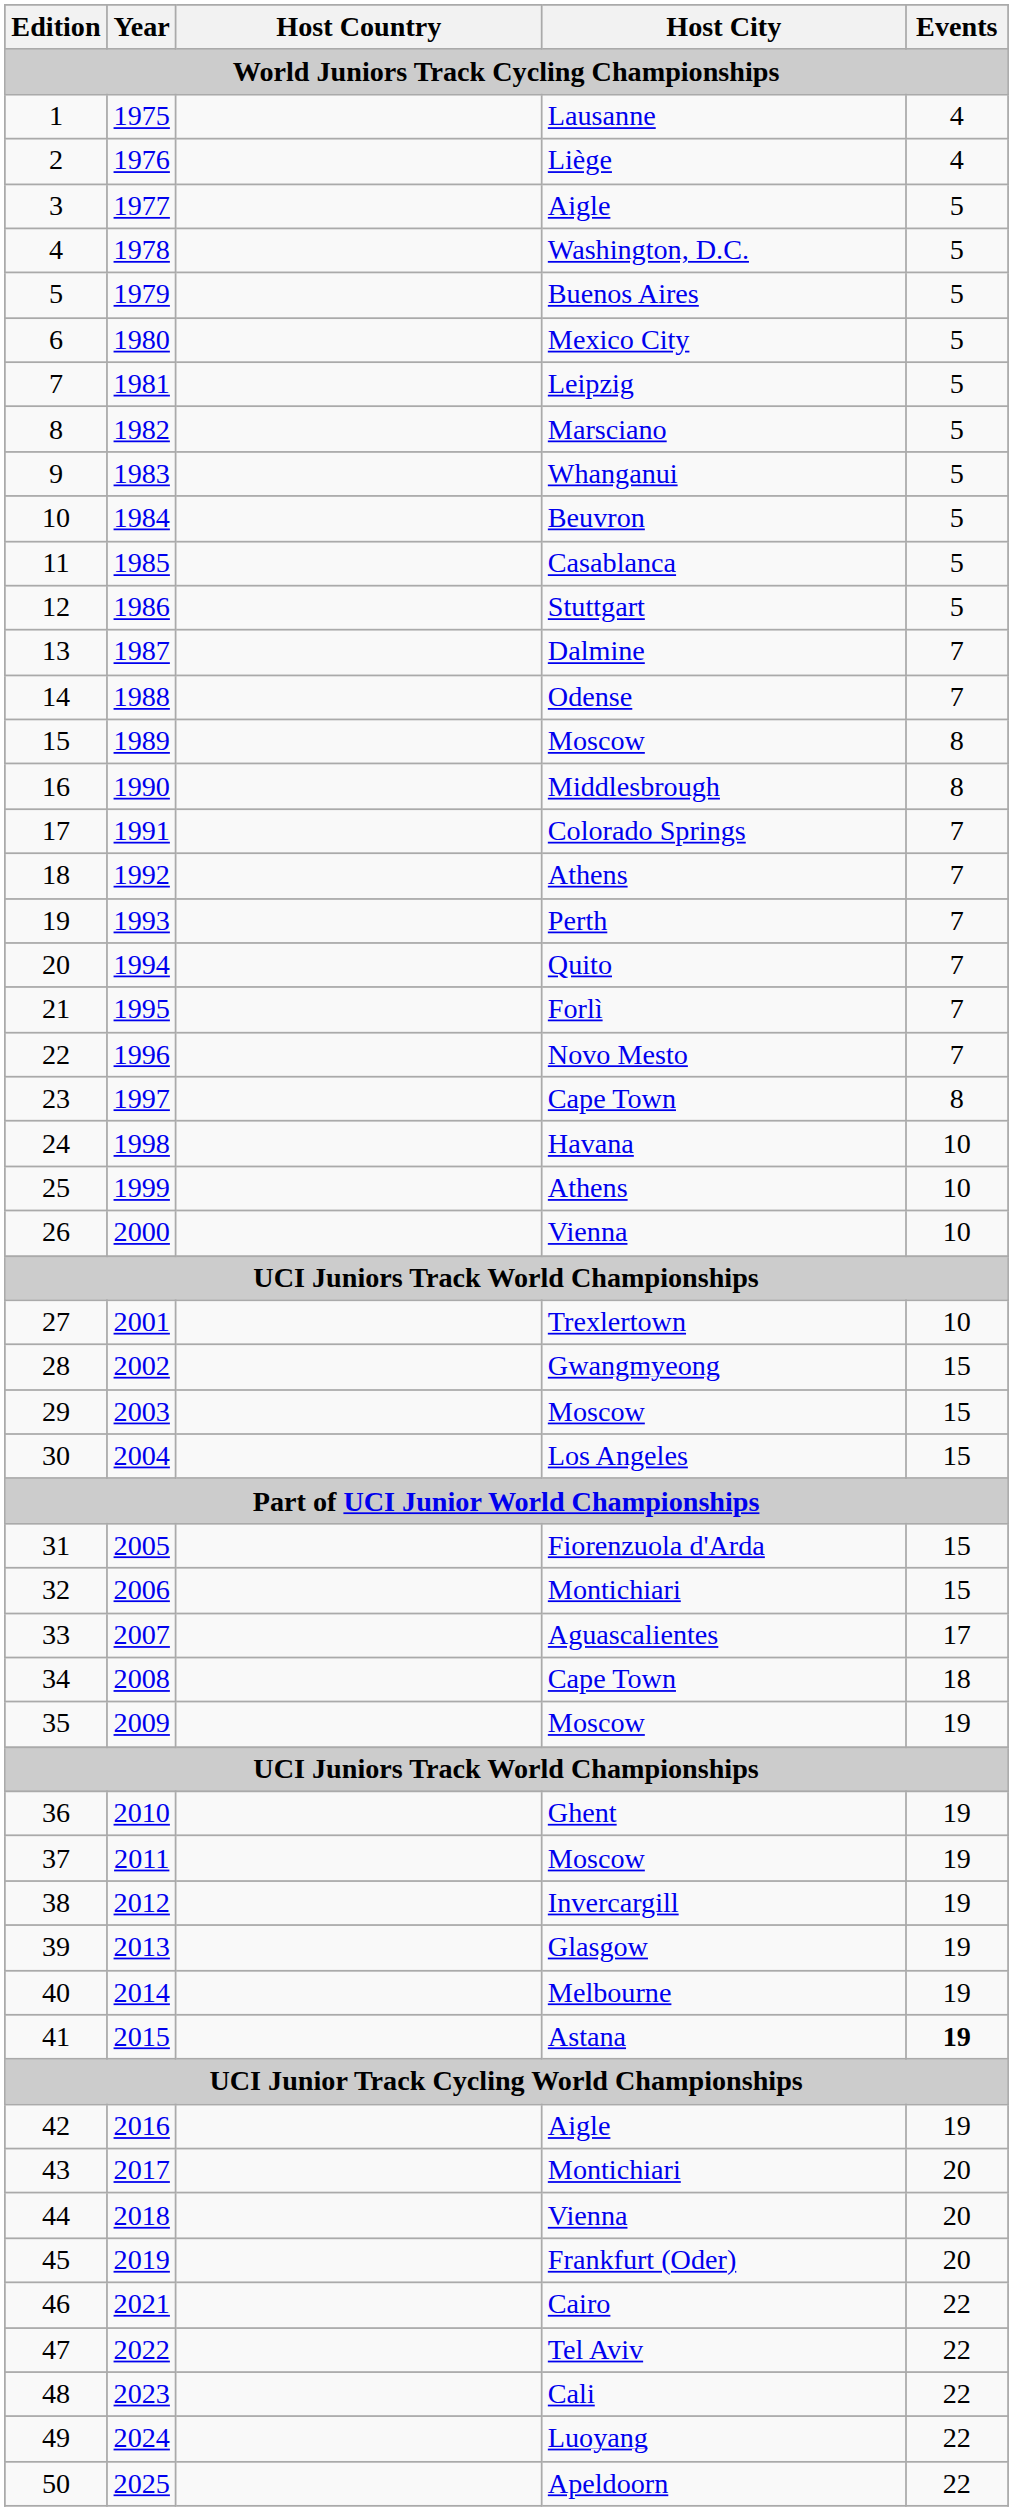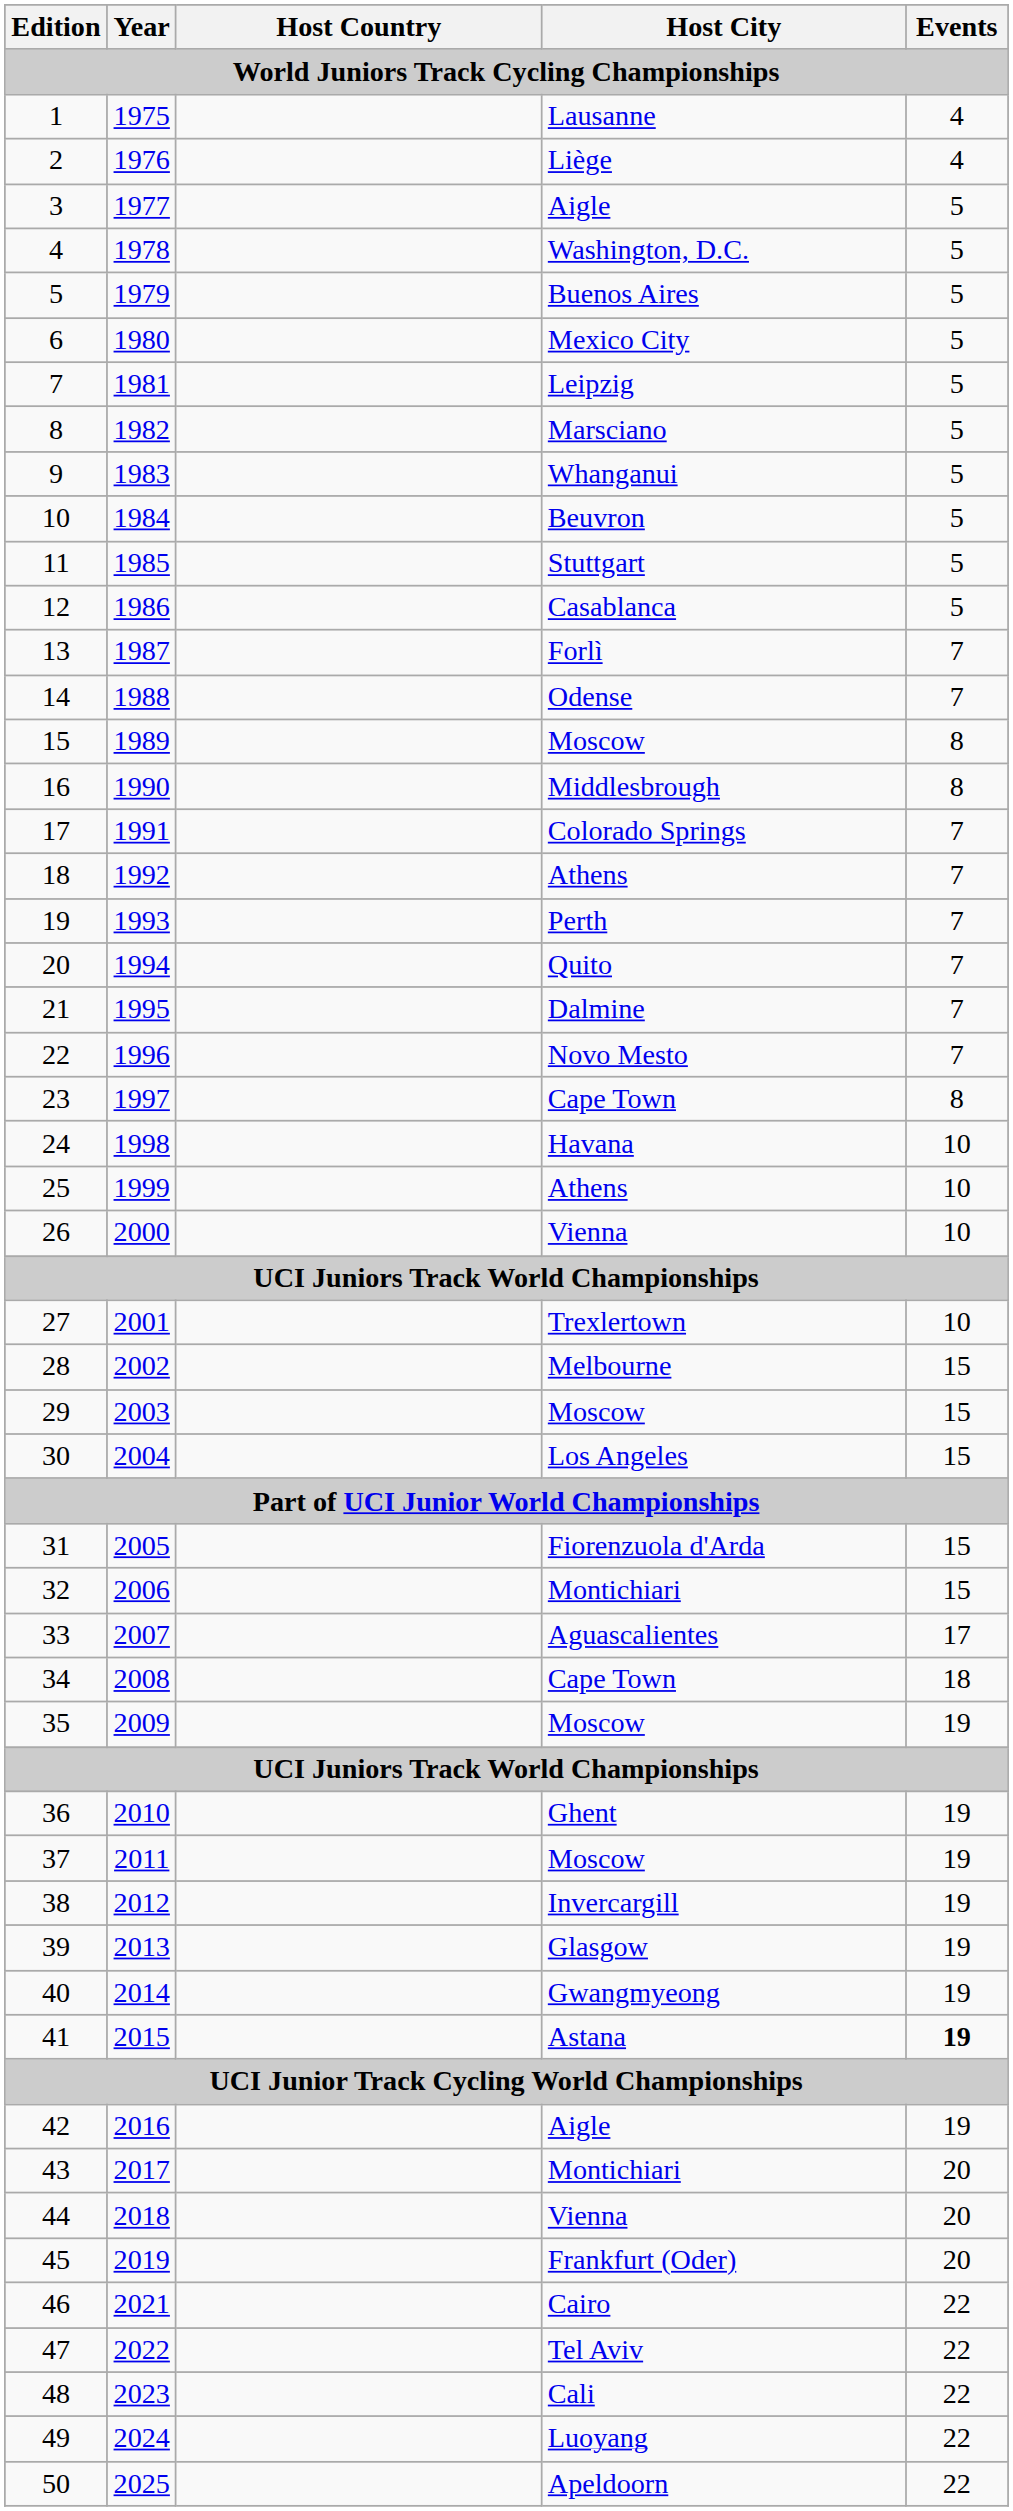11 | Host City: Casablanca -> Stuttgart
12 | Host City: Stuttgart -> Casablanca
13 | Host City: Dalmine -> Forlì
21 | Host City: Forlì -> Dalmine
28 | Host City: Gwangmyeong -> Melbourne
40 | Host City: Melbourne -> Gwangmyeong
